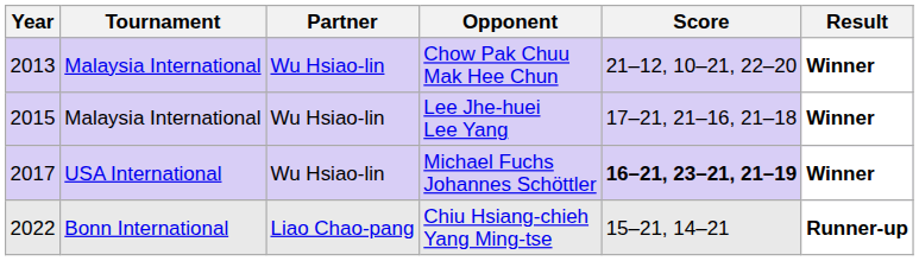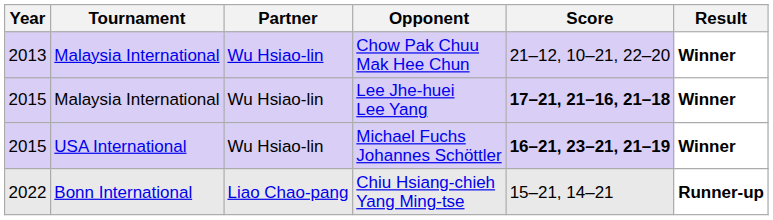Lee Jhe-huei Lee Yang | Score: normal -> bold
Michael Fuchs Johannes Schöttler | Year: 2017 -> 2015
